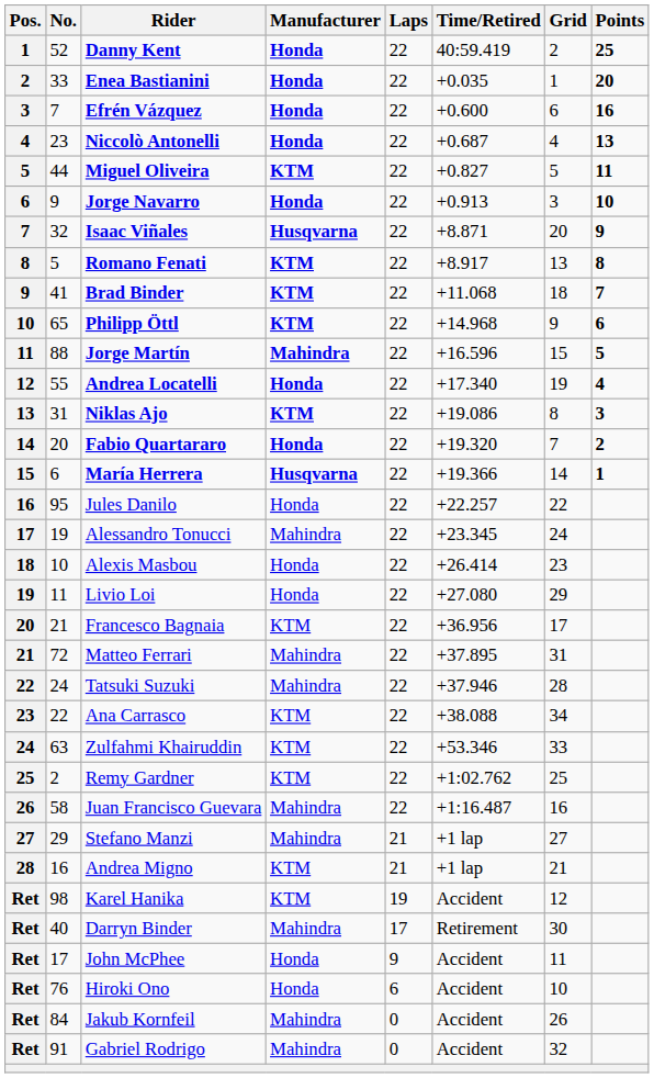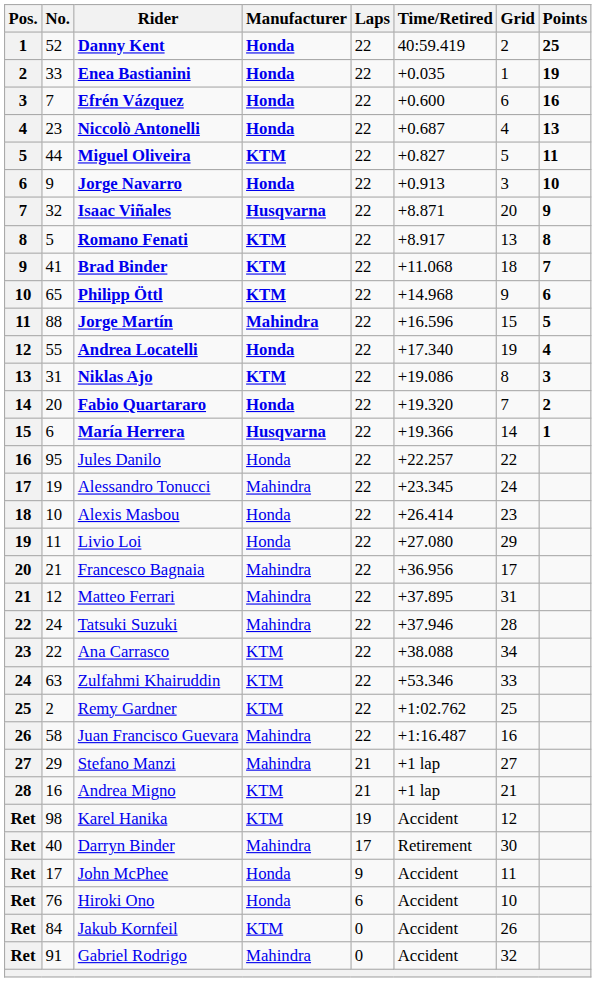Enea Bastianini | Points: 20 -> 19
Francesco Bagnaia | Manufacturer: KTM -> Mahindra
Matteo Ferrari | No.: 72 -> 12
Jakub Kornfeil | Manufacturer: Mahindra -> KTM
